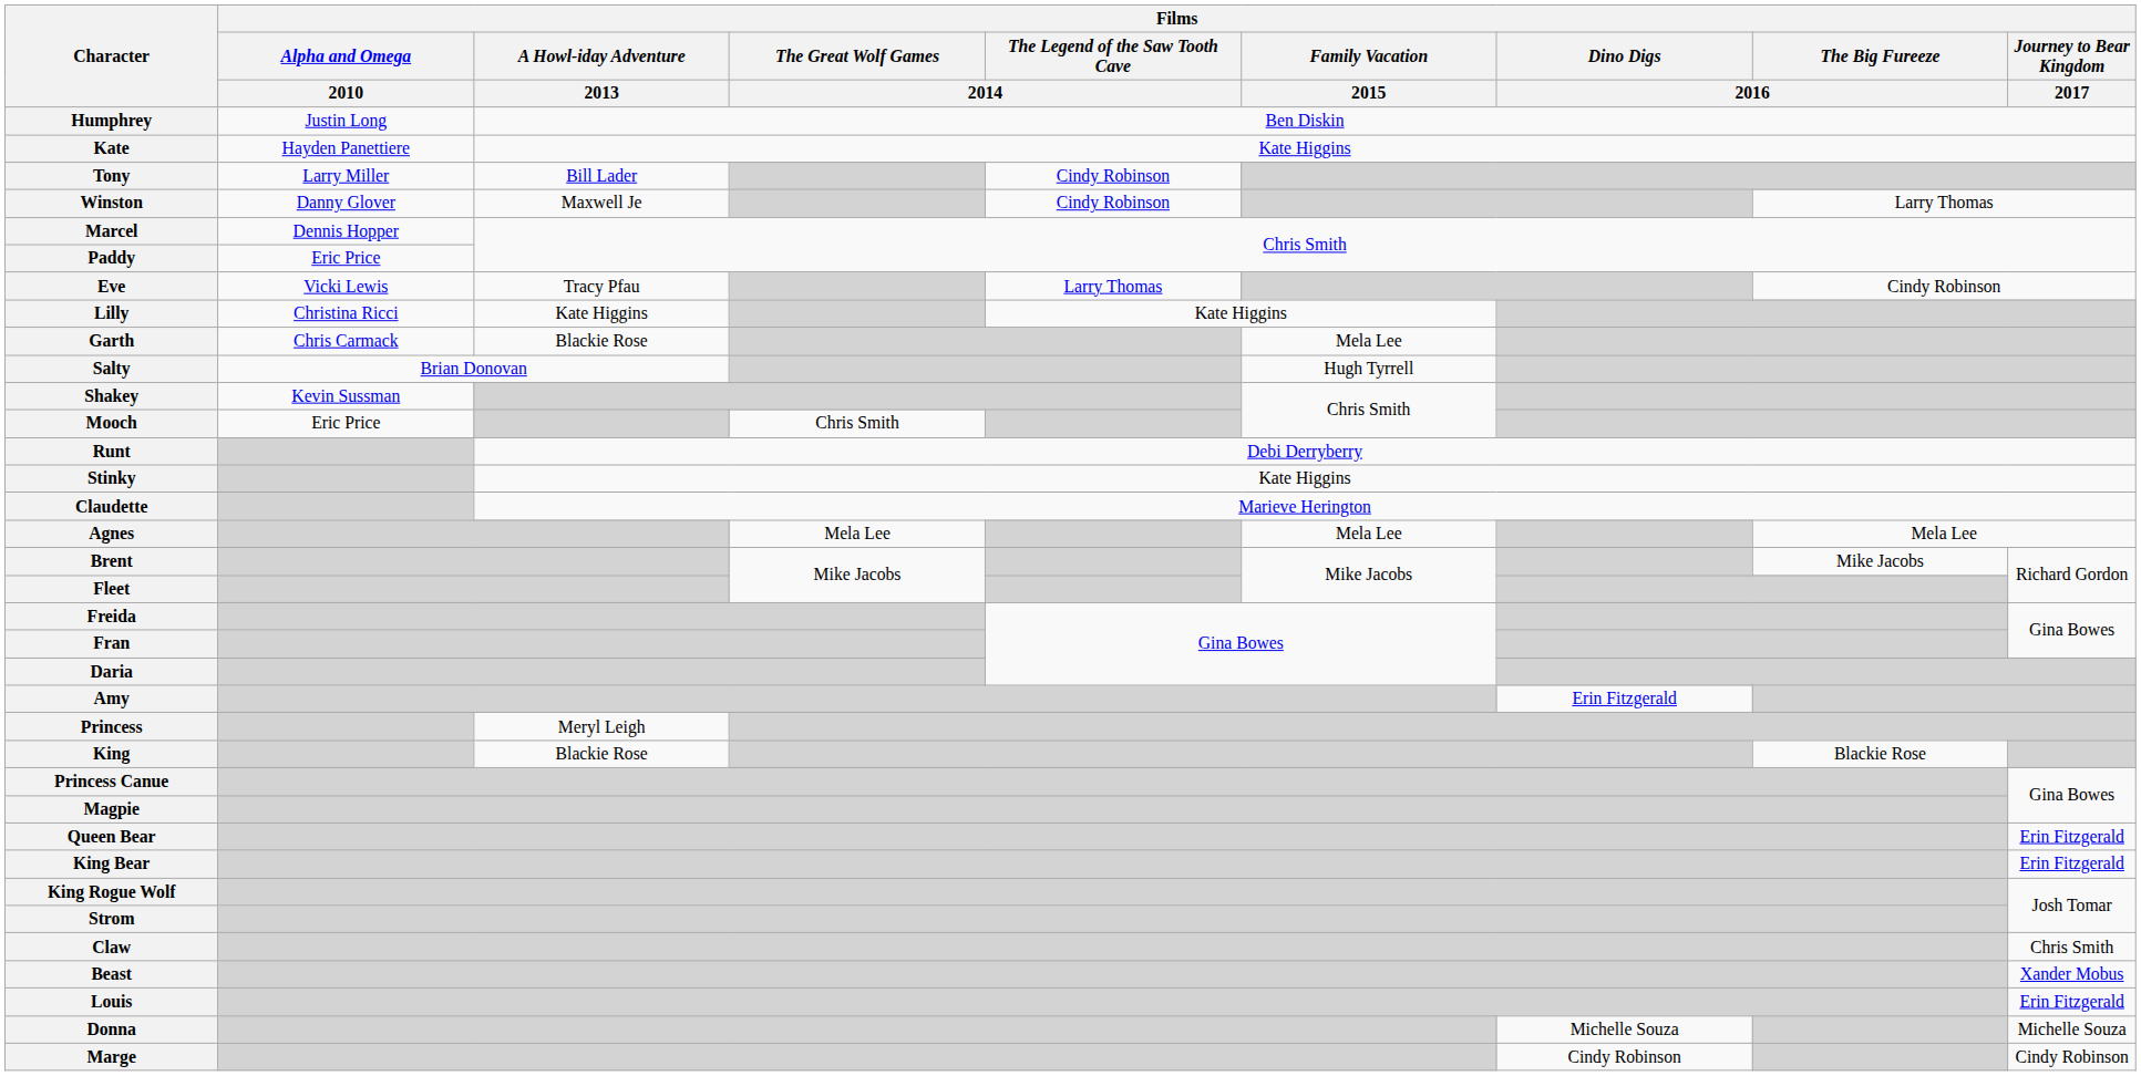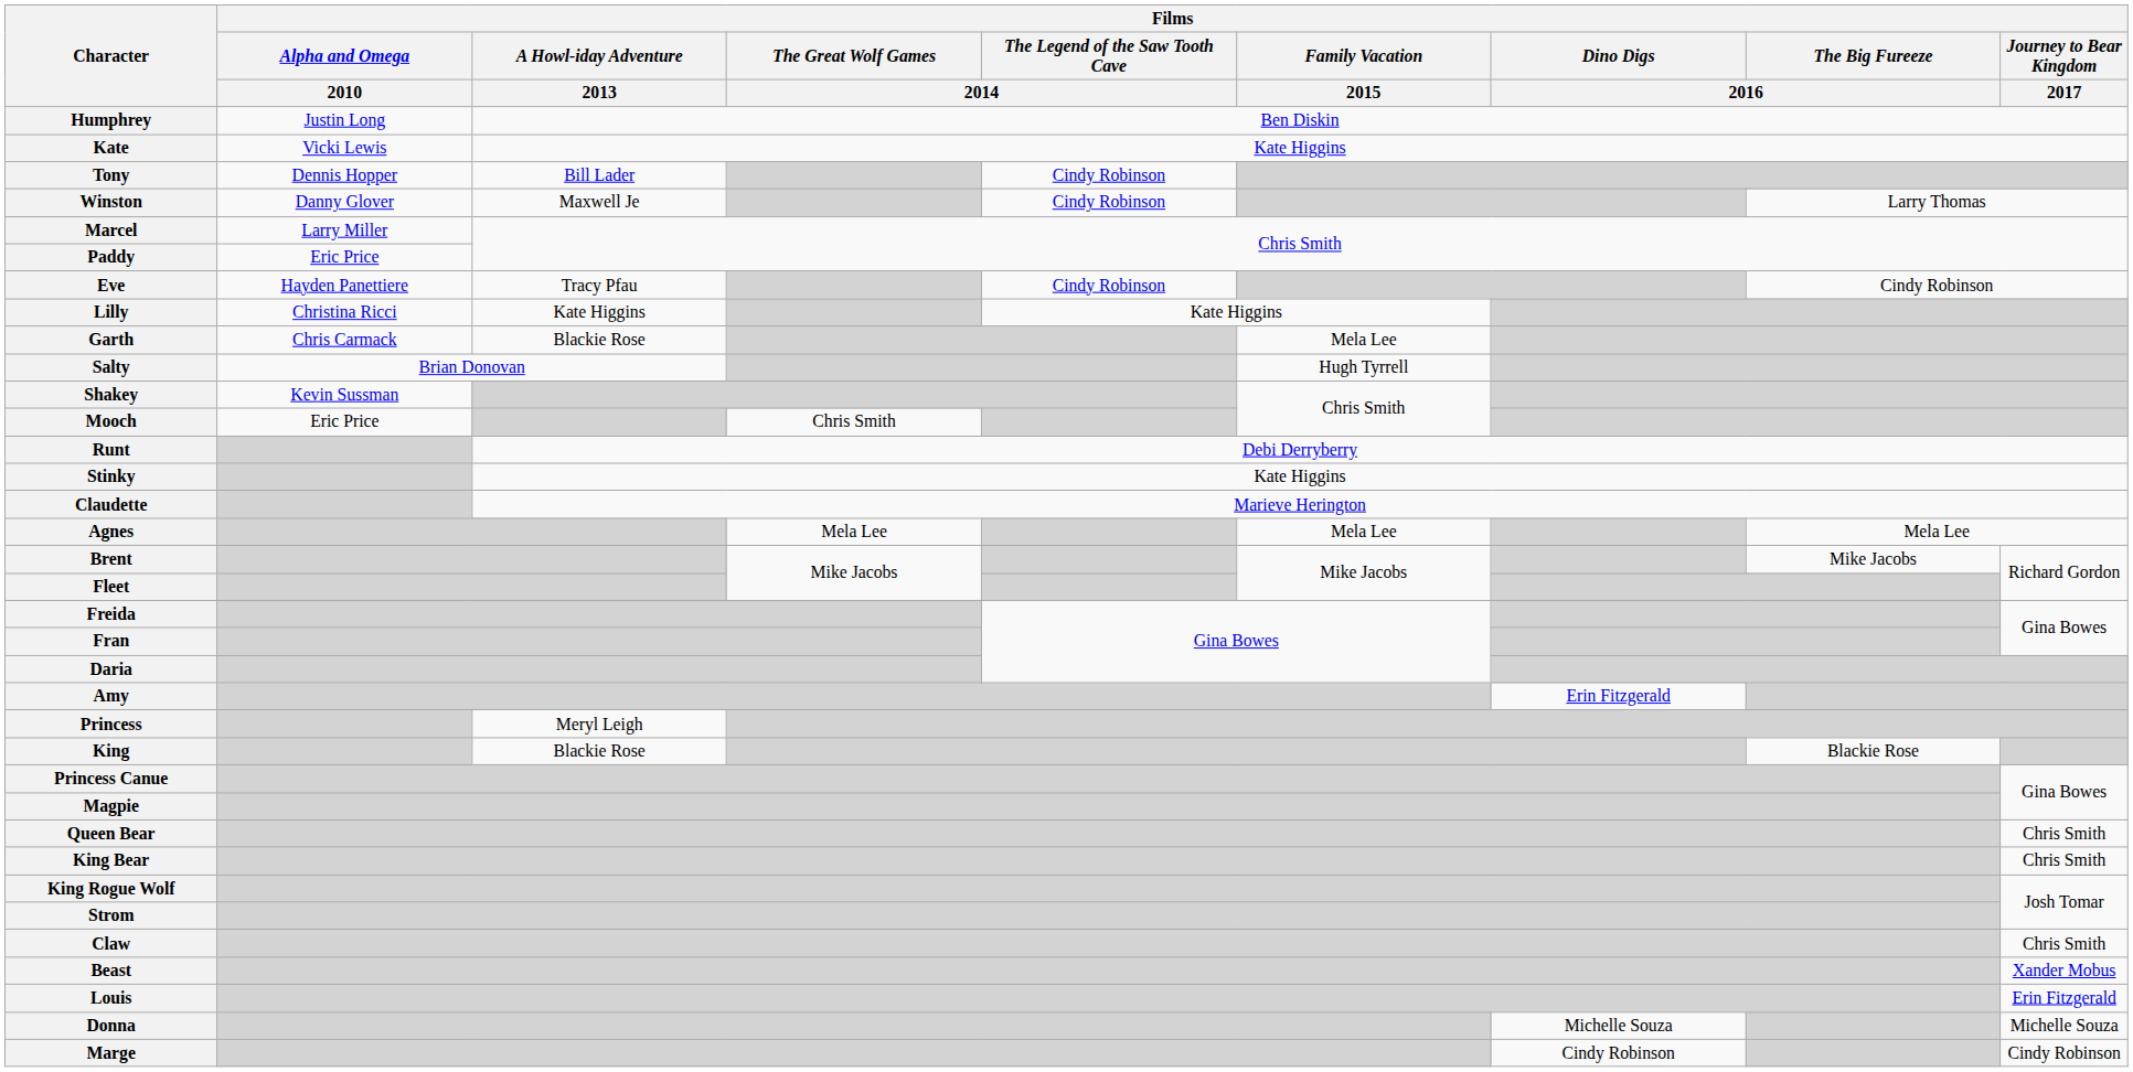Kate | Films / Alpha and Omega / 2010: Hayden Panettiere -> Vicki Lewis
Tony | Films / Alpha and Omega / 2010: Larry Miller -> Dennis Hopper
Marcel | Films / Alpha and Omega / 2010: Dennis Hopper -> Larry Miller
Eve | Films / Alpha and Omega / 2010: Vicki Lewis -> Hayden Panettiere
Eve | Films / The Legend of the Saw Tooth Cave / 2014: Larry Thomas -> Cindy Robinson
Queen Bear | Films / Journey to Bear Kingdom / 2017: Erin Fitzgerald -> Chris Smith
King Bear | Films / Journey to Bear Kingdom / 2017: Erin Fitzgerald -> Chris Smith
